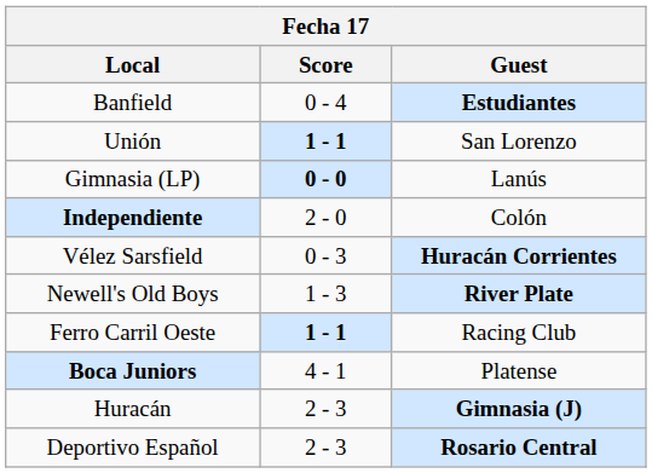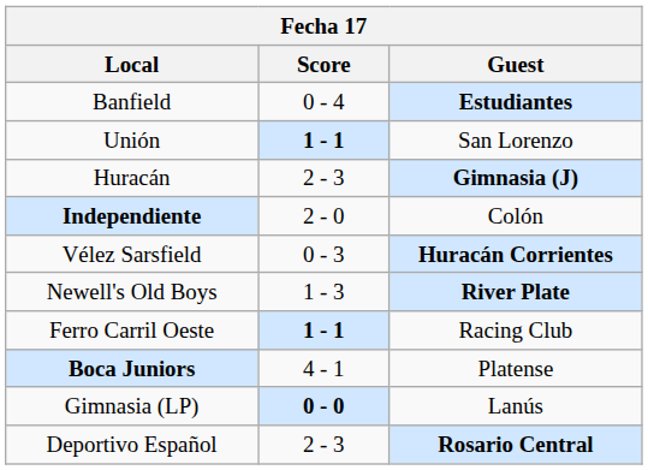rows swapped: Gimnasia (LP) <-> Huracán
